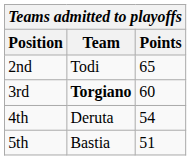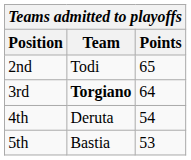3rd | Points: 60 -> 64
5th | Points: 51 -> 53
